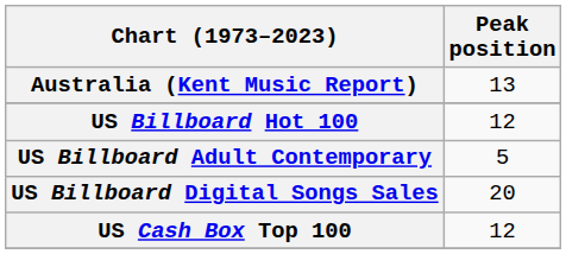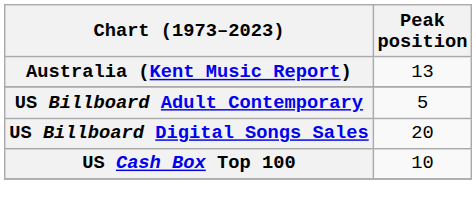- row: US Billboard Hot 100 | 12
US Cash Box Top 100 | Peak position: 12 -> 10
